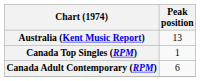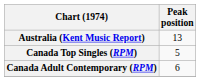Canada Top Singles (RPM) | Peak position: 1 -> 5
